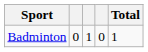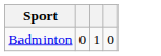- column: Total | 1
